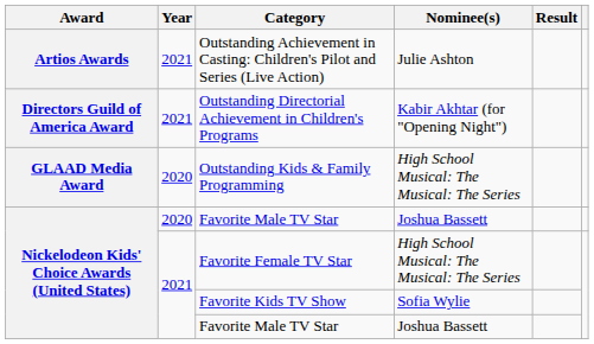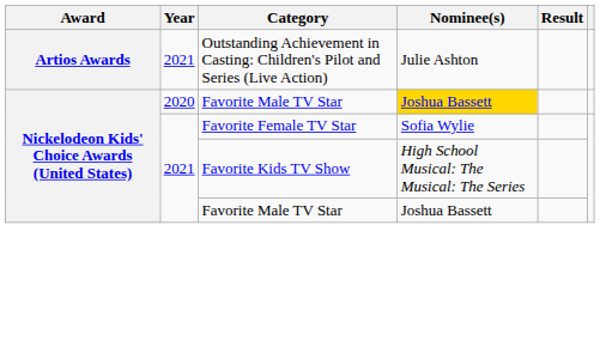- row: Directors Guild of America Award | 2021 | Outstanding Directorial Achievement in Children's Programs | Kabir Akhtar (for "Opening Night")
- row: GLAAD Media Award | 2020 | Outstanding Kids & Family Programming | High School Musical: The Musical: The Series
2020 / Favorite Male TV Star | Nominee(s): no background -> gold background
Favorite Female TV Star | Nominee(s): High School Musical: The Musical: The Series -> Sofia Wylie
Favorite Kids TV Show | Nominee(s): Sofia Wylie -> High School Musical: The Musical: The Series
